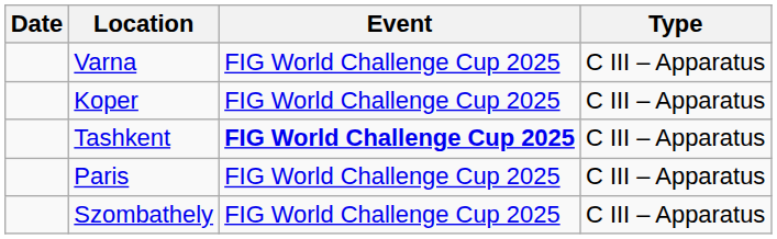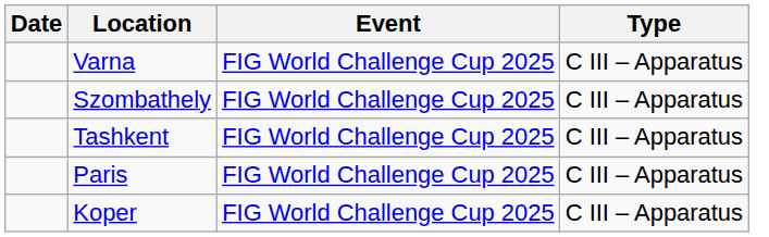rows swapped: Koper <-> Szombathely
Tashkent | Event: bold -> normal
